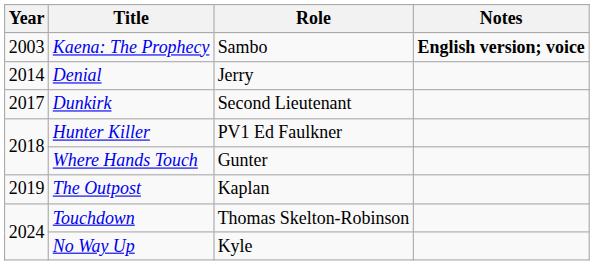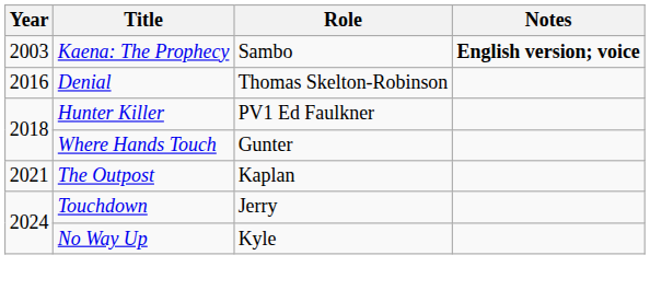Denial | Year: 2014 -> 2016
Denial | Role: Jerry -> Thomas Skelton-Robinson
- row: 2017 | Dunkirk | Second Lieutenant
The Outpost | Year: 2019 -> 2021
Touchdown | Role: Thomas Skelton-Robinson -> Jerry
